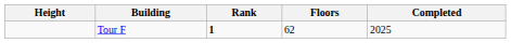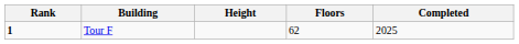columns swapped: Rank <-> Height
